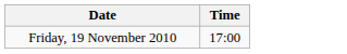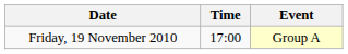+ column: Event | Group A
